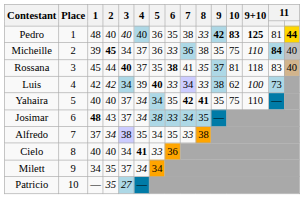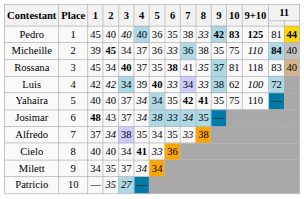Pedro | 1: 48 -> 45
Rossana | 2: 44 -> 34
Luis | column 14: 73 -> 72
